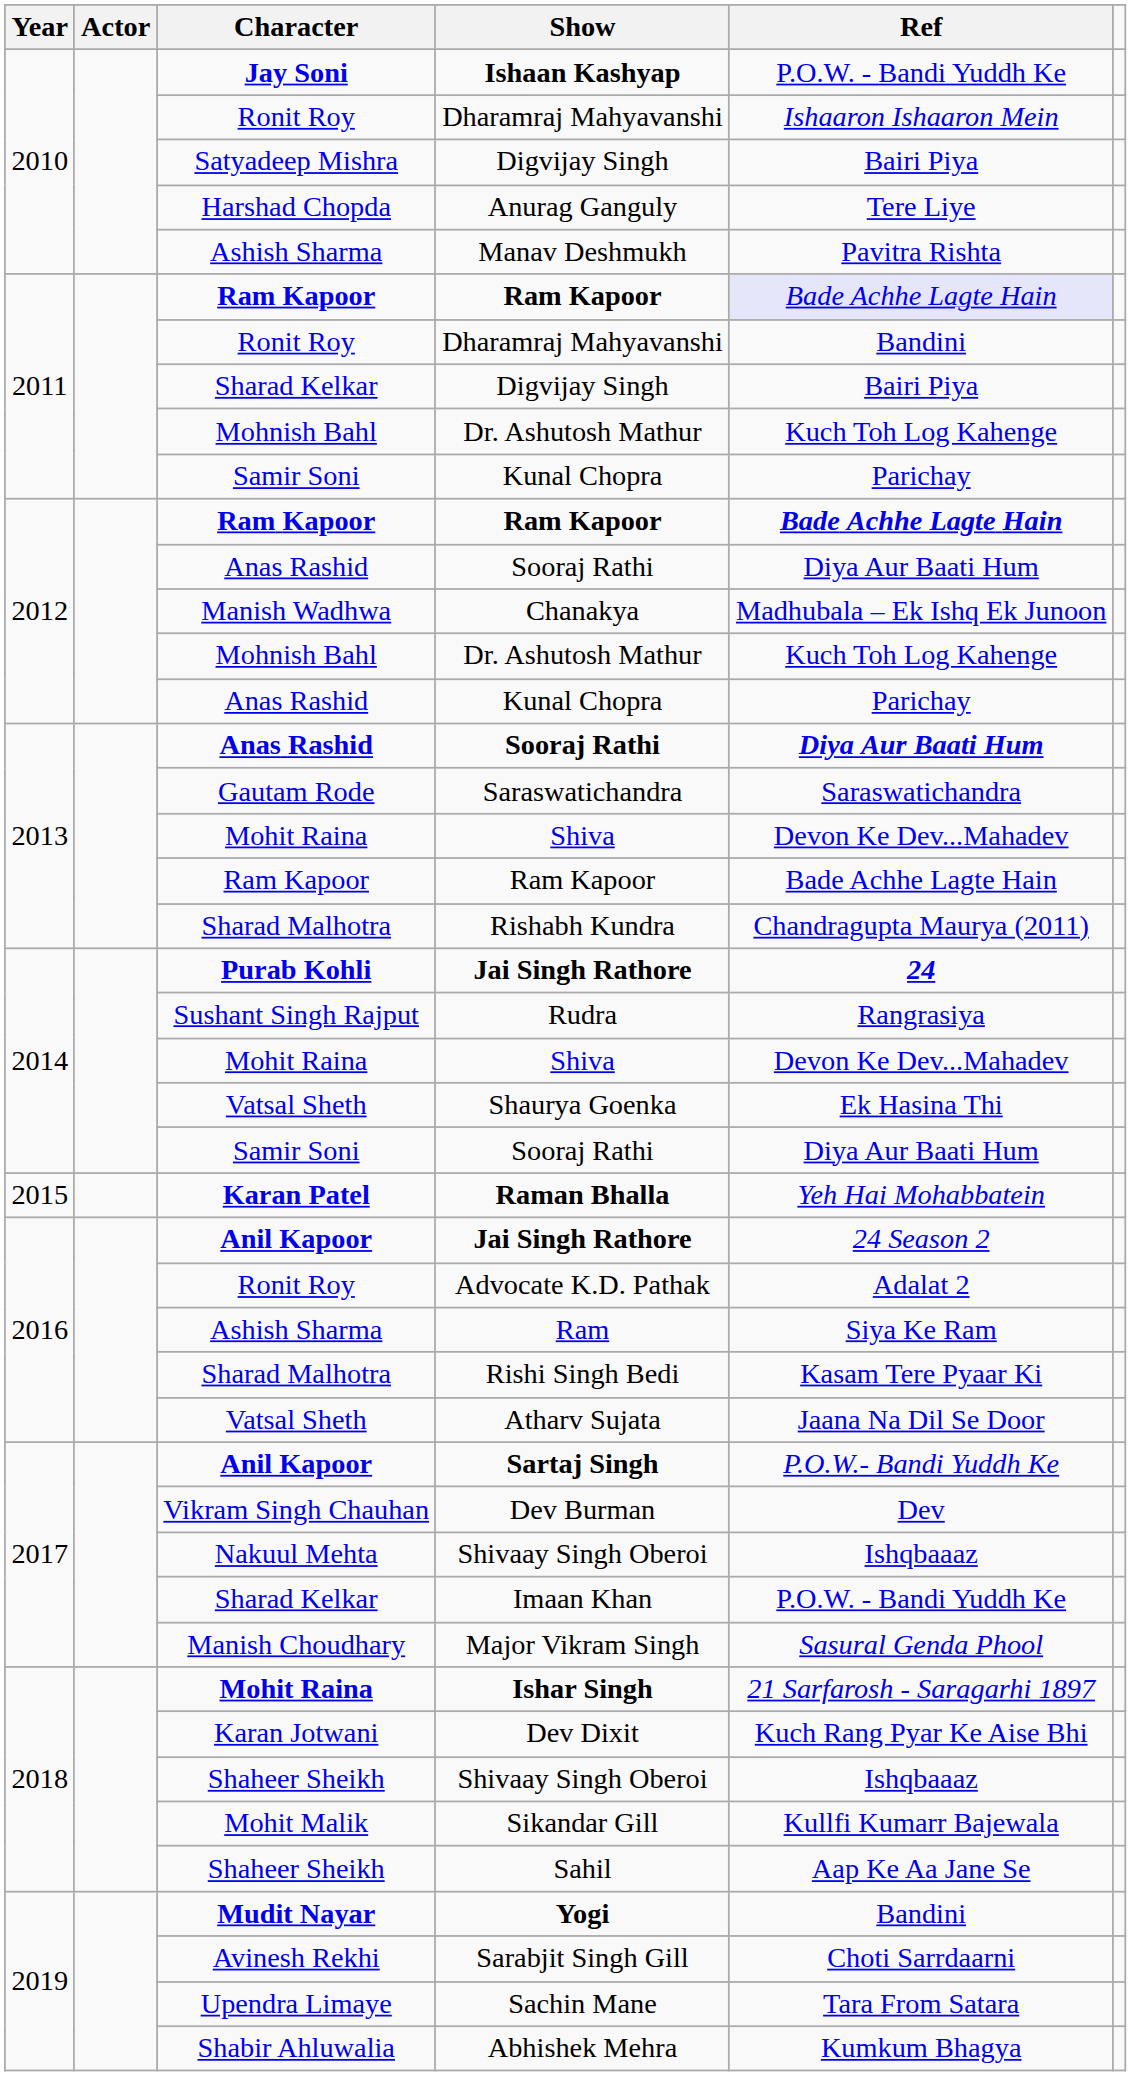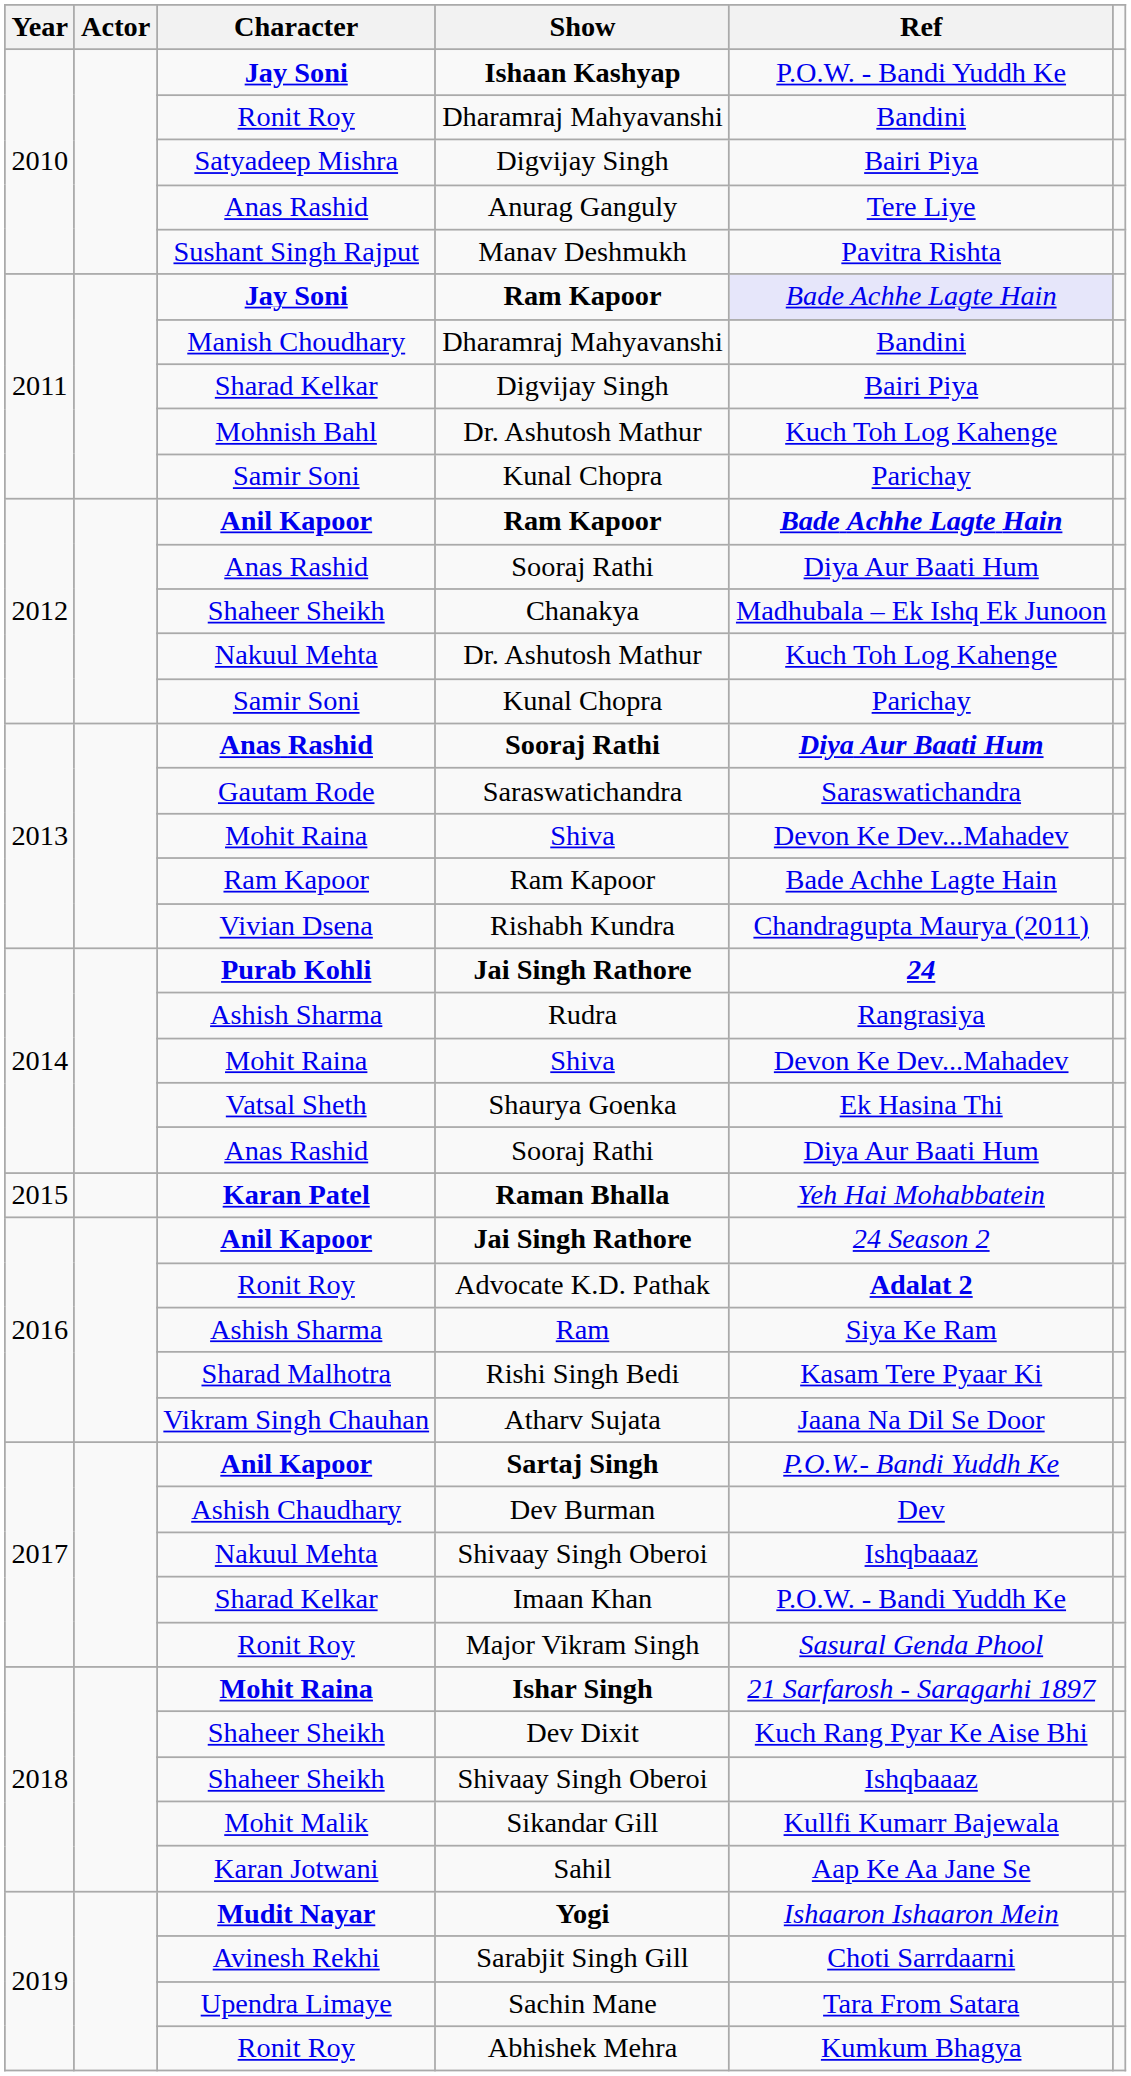2010 / Dharamraj Mahyavanshi | Ref: Ishaaron Ishaaron Mein -> Bandini
Anurag Ganguly | Character: Harshad Chopda -> Anas Rashid
Manav Deshmukh | Character: Ashish Sharma -> Sushant Singh Rajput
2011 / Ram Kapoor | Character: Ram Kapoor -> Jay Soni
2011 / Dharamraj Mahyavanshi | Character: Ronit Roy -> Manish Choudhary
2012 / Ram Kapoor | Character: Ram Kapoor -> Anil Kapoor
Chanakya | Character: Manish Wadhwa -> Shaheer Sheikh
2012 / Dr. Ashutosh Mathur | Character: Mohnish Bahl -> Nakuul Mehta
2012 / Kunal Chopra | Character: Anas Rashid -> Samir Soni
Rishabh Kundra | Character: Sharad Malhotra -> Vivian Dsena
Rudra | Character: Sushant Singh Rajput -> Ashish Sharma
2014 / Sooraj Rathi | Character: Samir Soni -> Anas Rashid
Advocate K.D. Pathak | Ref: normal -> bold
Atharv Sujata | Character: Vatsal Sheth -> Vikram Singh Chauhan
Dev Burman | Character: Vikram Singh Chauhan -> Ashish Chaudhary
Major Vikram Singh | Character: Manish Choudhary -> Ronit Roy
Dev Dixit | Character: Karan Jotwani -> Shaheer Sheikh
Sahil | Character: Shaheer Sheikh -> Karan Jotwani
Yogi | Ref: Bandini -> Ishaaron Ishaaron Mein
Abhishek Mehra | Character: Shabir Ahluwalia -> Ronit Roy
